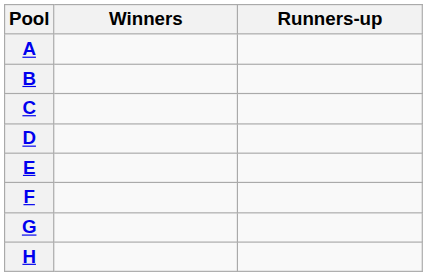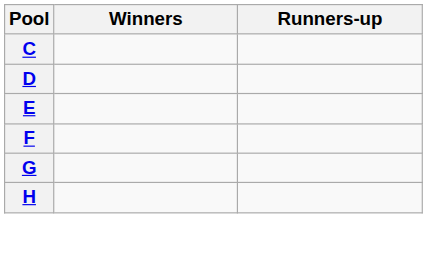- row: A
- row: B
